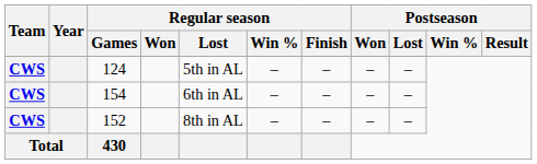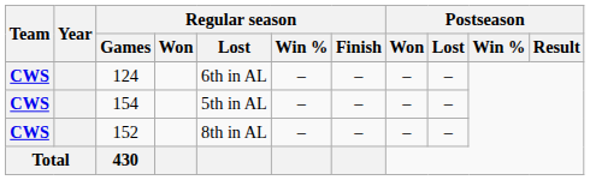124 | Regular season / Lost: 5th in AL -> 6th in AL
154 | Regular season / Lost: 6th in AL -> 5th in AL
